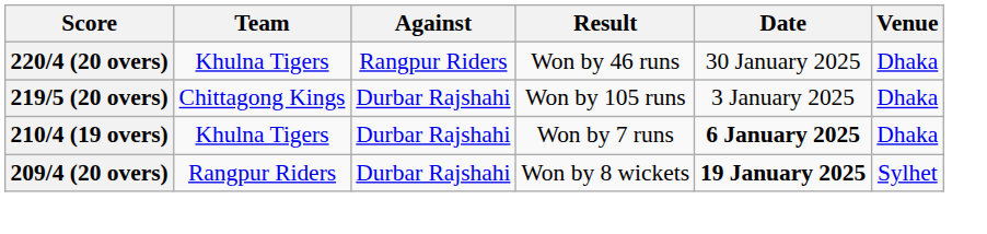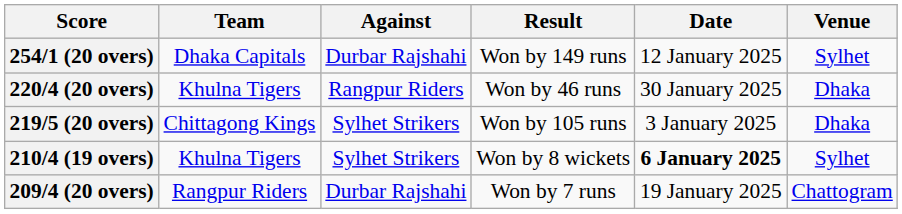+ row: 254/1 (20 overs) | Dhaka Capitals | Durbar Rajshahi | Won by 149 runs | 12 January 2025 | Sylhet
219/5 (20 overs) | Against: Durbar Rajshahi -> Sylhet Strikers
210/4 (19 overs) | Against: Durbar Rajshahi -> Sylhet Strikers
210/4 (19 overs) | Result: Won by 7 runs -> Won by 8 wickets
210/4 (19 overs) | Venue: Dhaka -> Sylhet
209/4 (20 overs) | Result: Won by 8 wickets -> Won by 7 runs
209/4 (20 overs) | Date: bold -> normal
209/4 (20 overs) | Venue: Sylhet -> Chattogram
